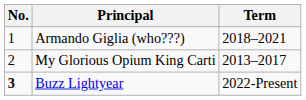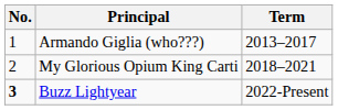Armando Giglia (who???) | Term: 2018–2021 -> 2013–2017
My Glorious Opium King Carti | Term: 2013–2017 -> 2018–2021
